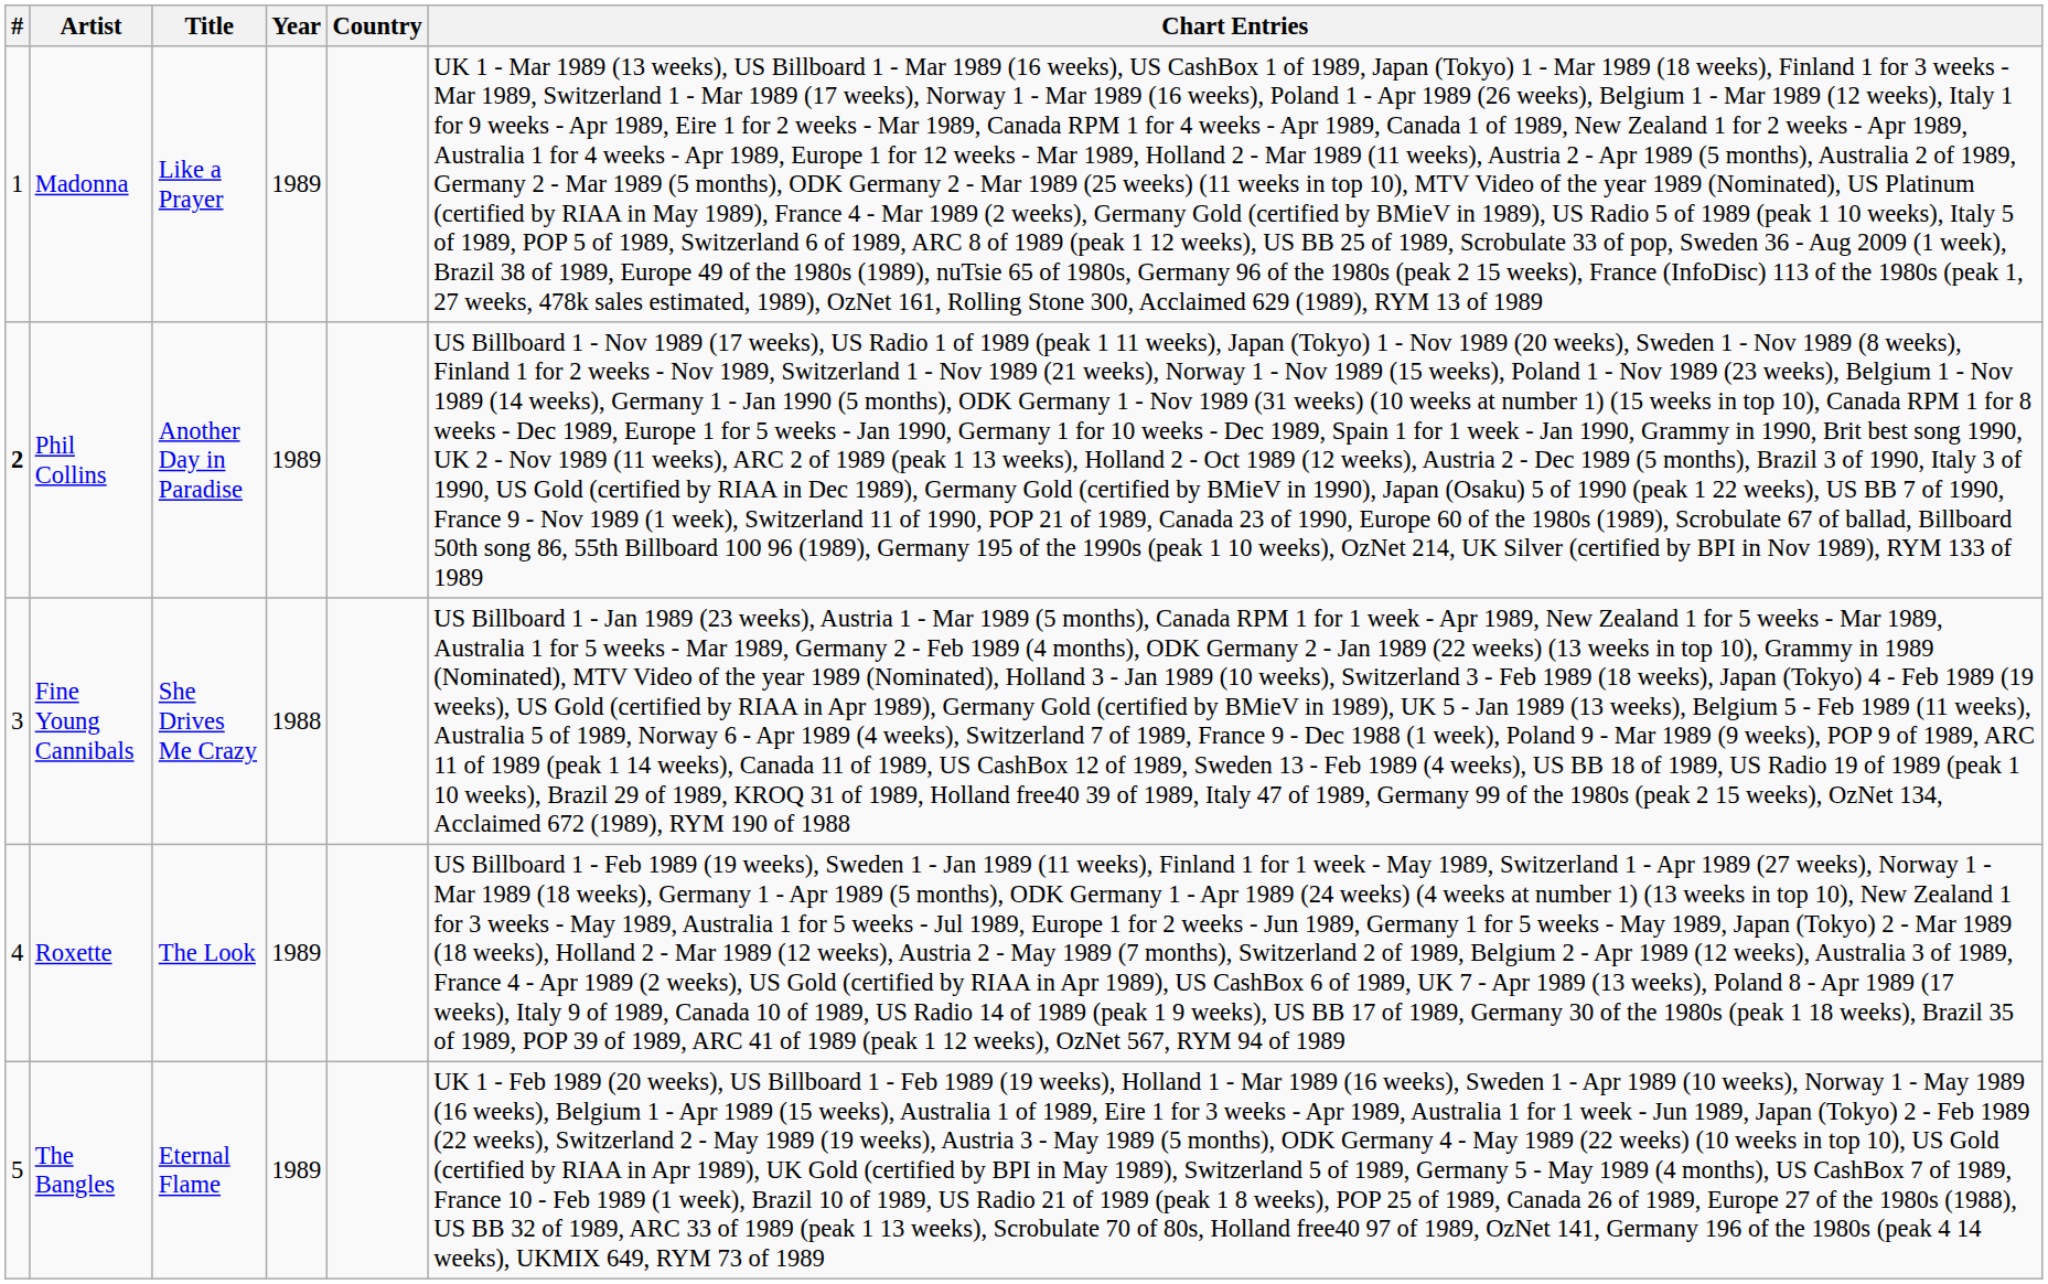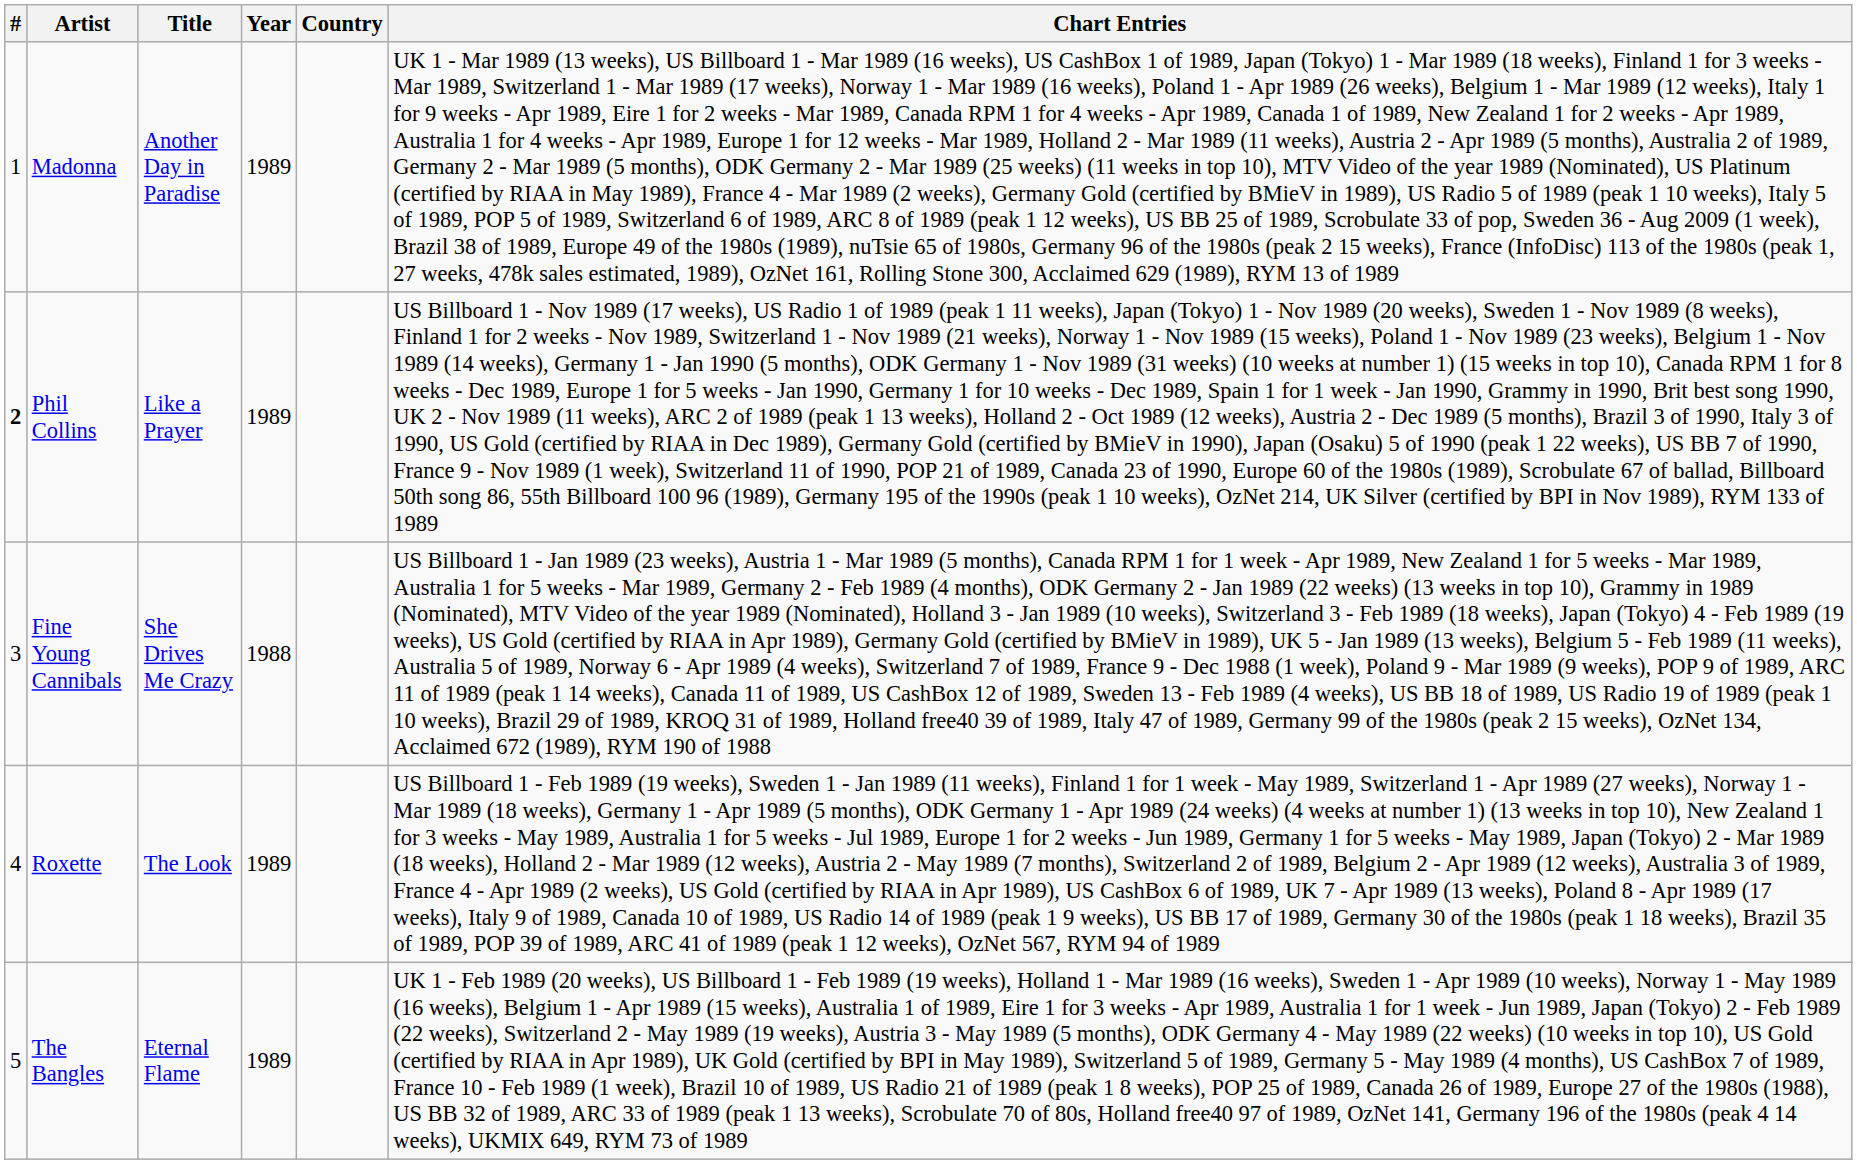Madonna | Title: Like a Prayer -> Another Day in Paradise
Phil Collins | Title: Another Day in Paradise -> Like a Prayer
